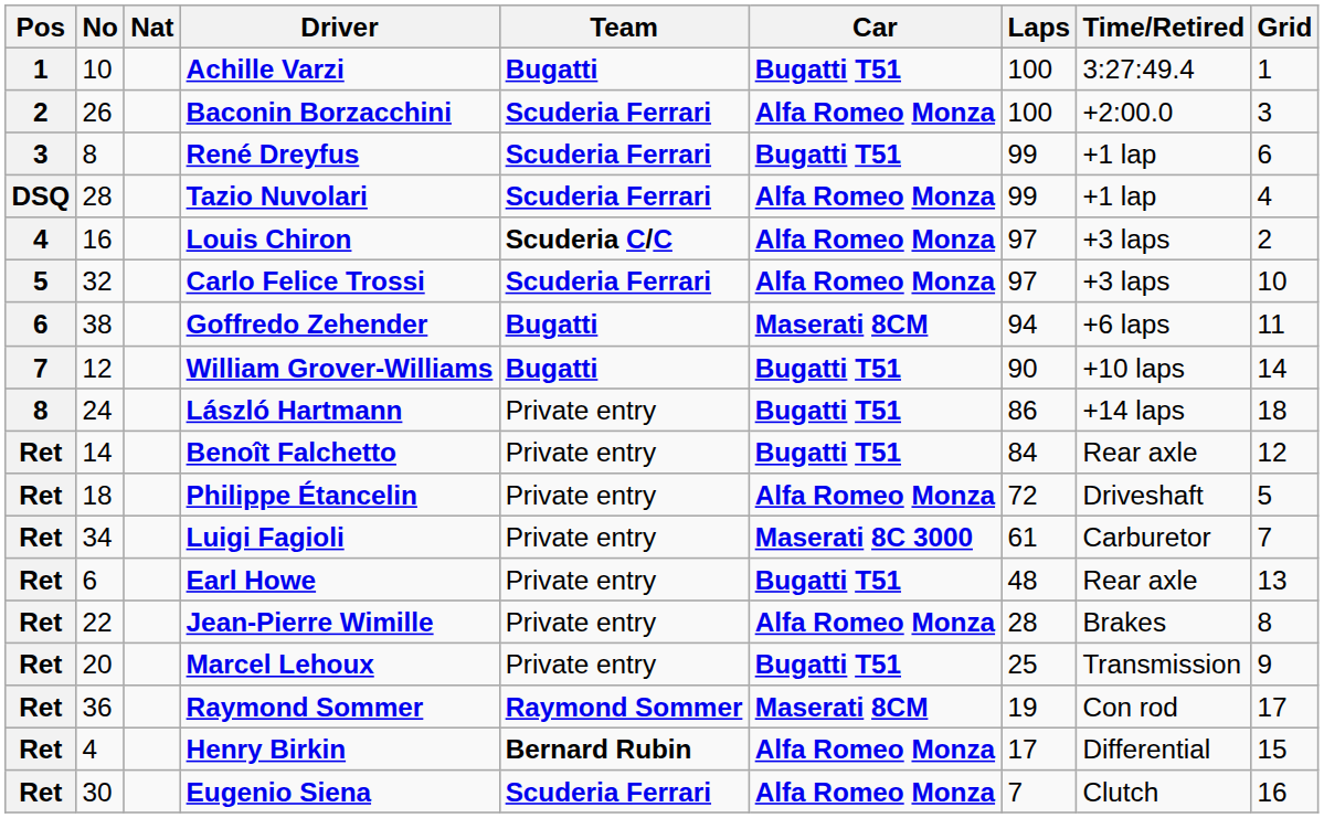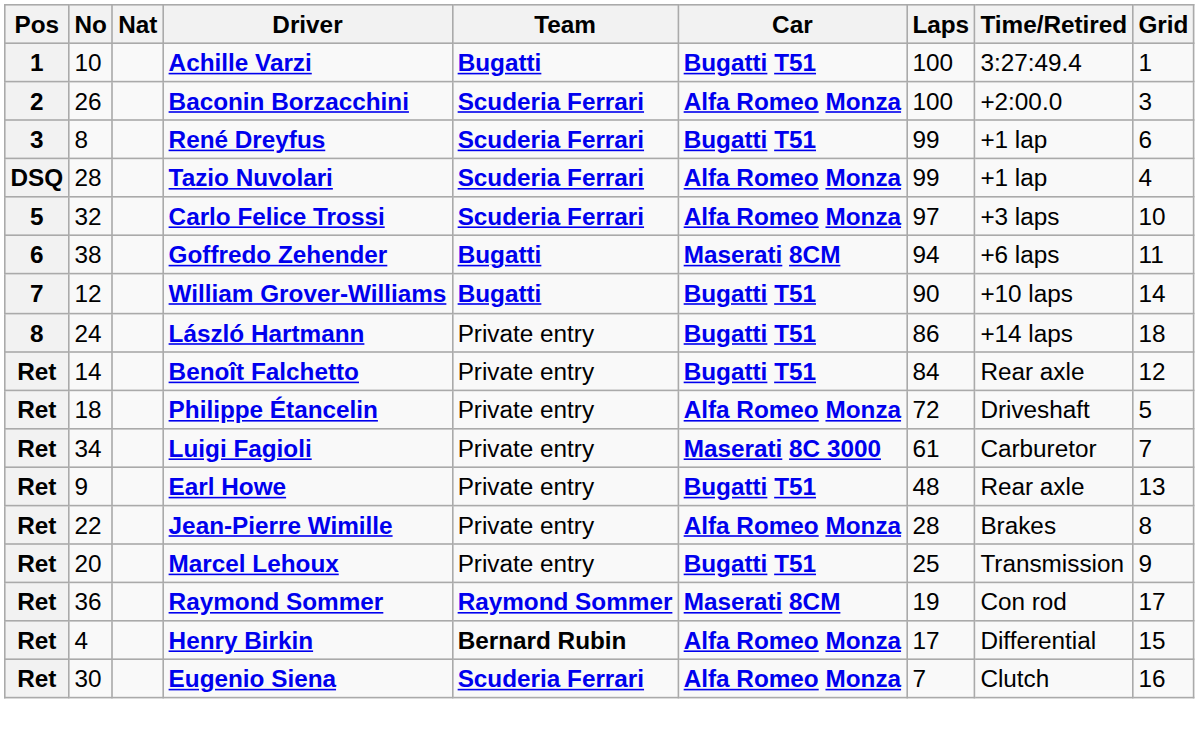- row: 4 | 16 | Louis Chiron | Scuderia C/C | Alfa Romeo Monza | 97 | +3 laps | 2
Earl Howe | No: 6 -> 9
